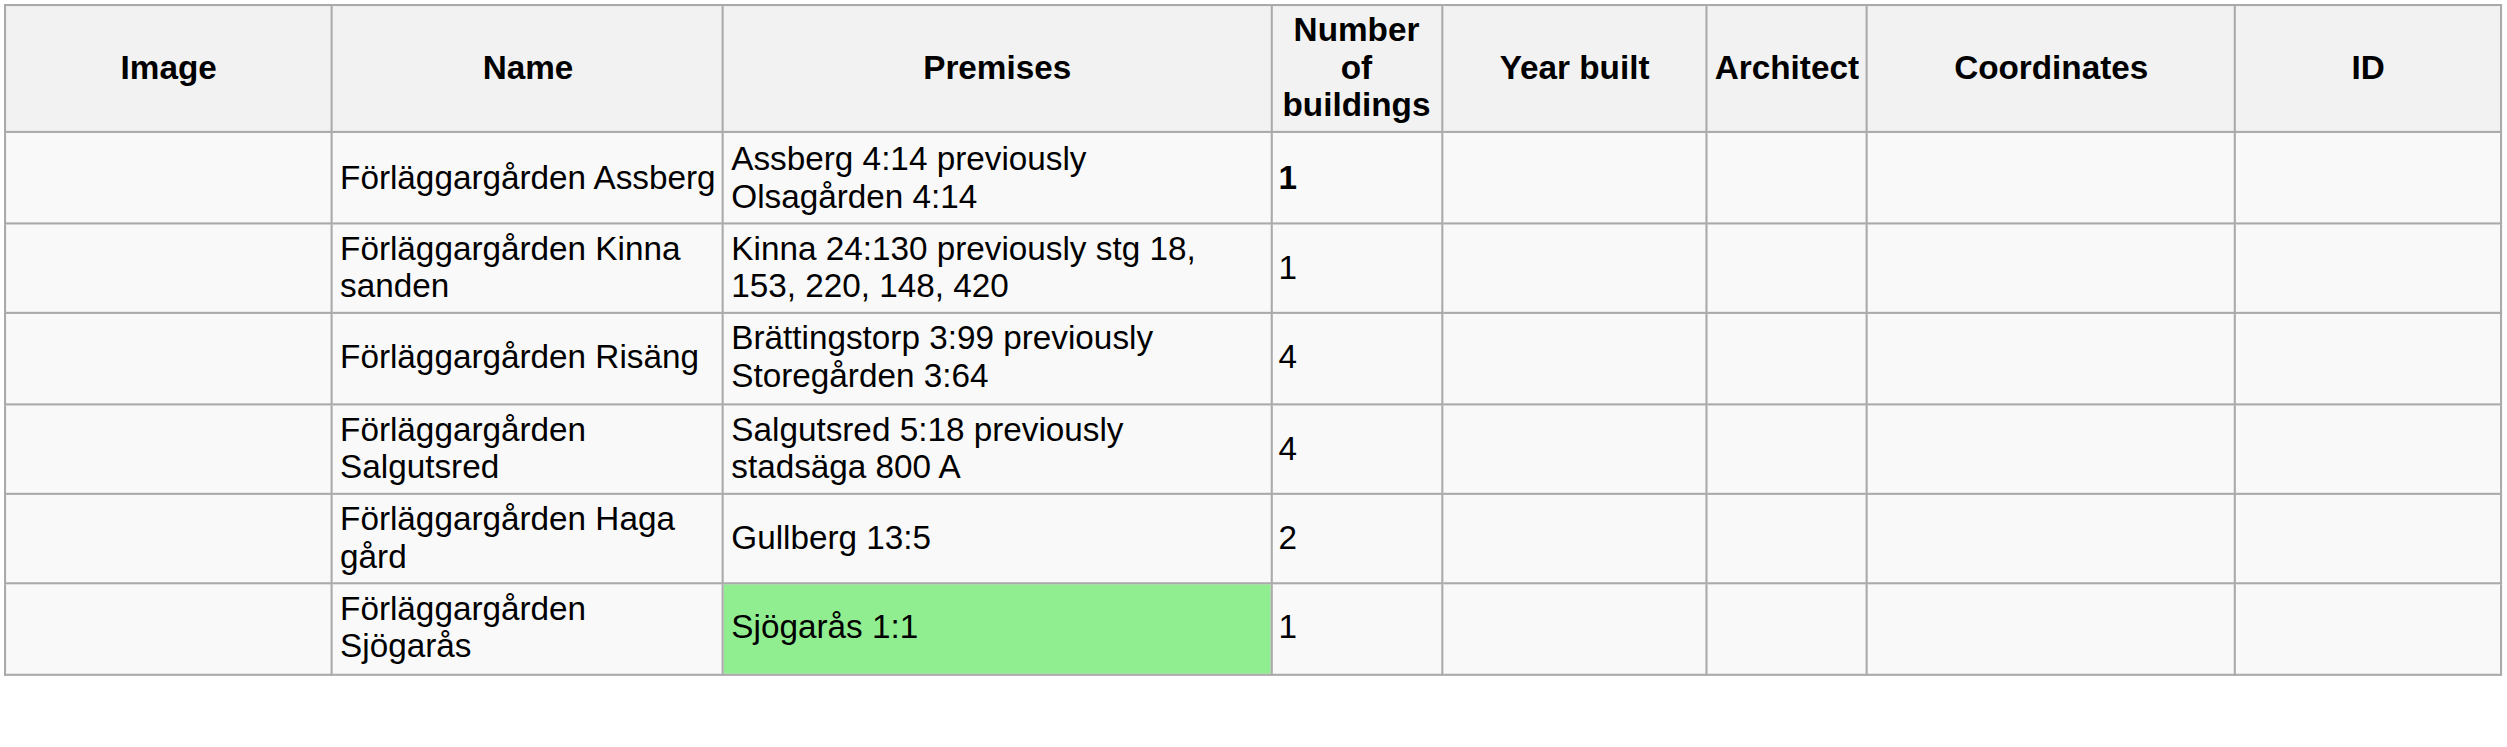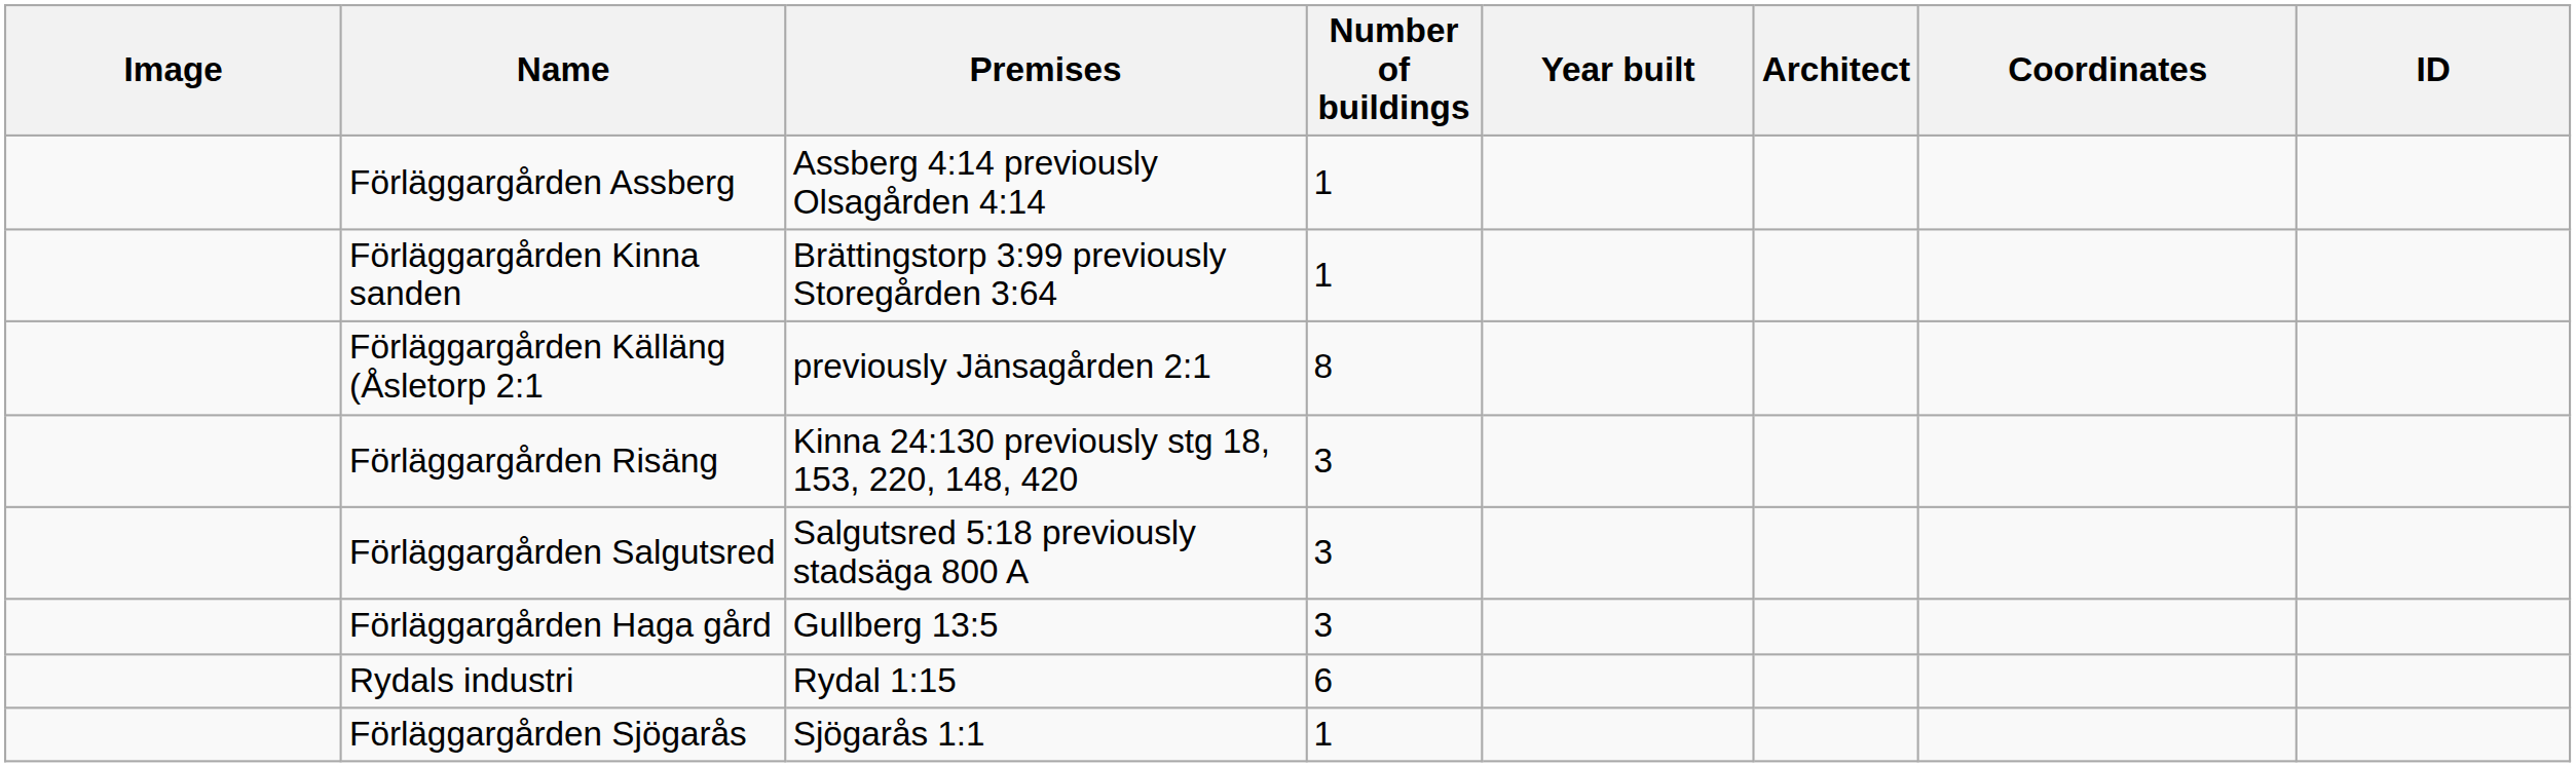Förläggargården Assberg | Number of buildings: bold -> normal
Förläggargården Kinna sanden | Premises: Kinna 24:130 previously stg 18, 153, 220, 148, 420 -> Brättingstorp 3:99 previously Storegården 3:64
+ row: Förläggargården Källäng (Åsletorp 2:1 | previously Jänsagården 2:1 | 8
Förläggargården Risäng | Premises: Brättingstorp 3:99 previously Storegården 3:64 -> Kinna 24:130 previously stg 18, 153, 220, 148, 420
Förläggargården Risäng | Number of buildings: 4 -> 3
Förläggargården Salgutsred | Number of buildings: 4 -> 3
Förläggargården Haga gård | Number of buildings: 2 -> 3
+ row: Rydals industri | Rydal 1:15 | 6
Förläggargården Sjögarås | Premises: lightgreen background -> no background
